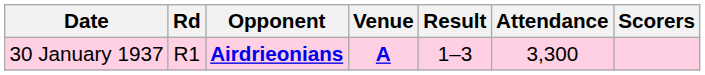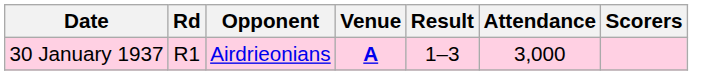30 January 1937 | Opponent: bold -> normal
30 January 1937 | Attendance: 3,300 -> 3,000
